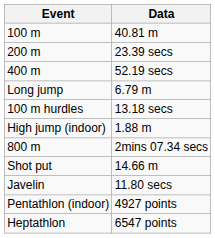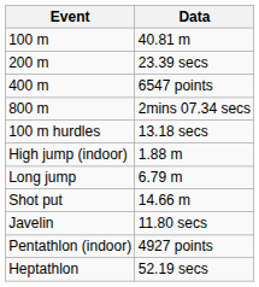400 m | Data: 52.19 secs -> 6547 points
rows swapped: 800 m <-> Long jump
Heptathlon | Data: 6547 points -> 52.19 secs
